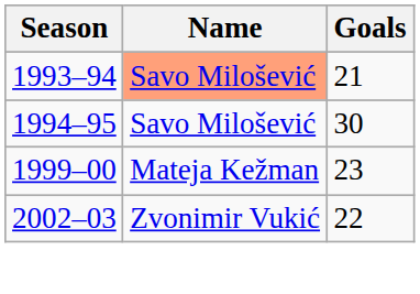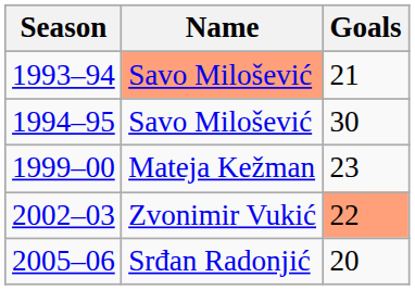2002–03 | Goals: no background -> lightsalmon background
+ row: 2005–06 | Srđan Radonjić | 20
